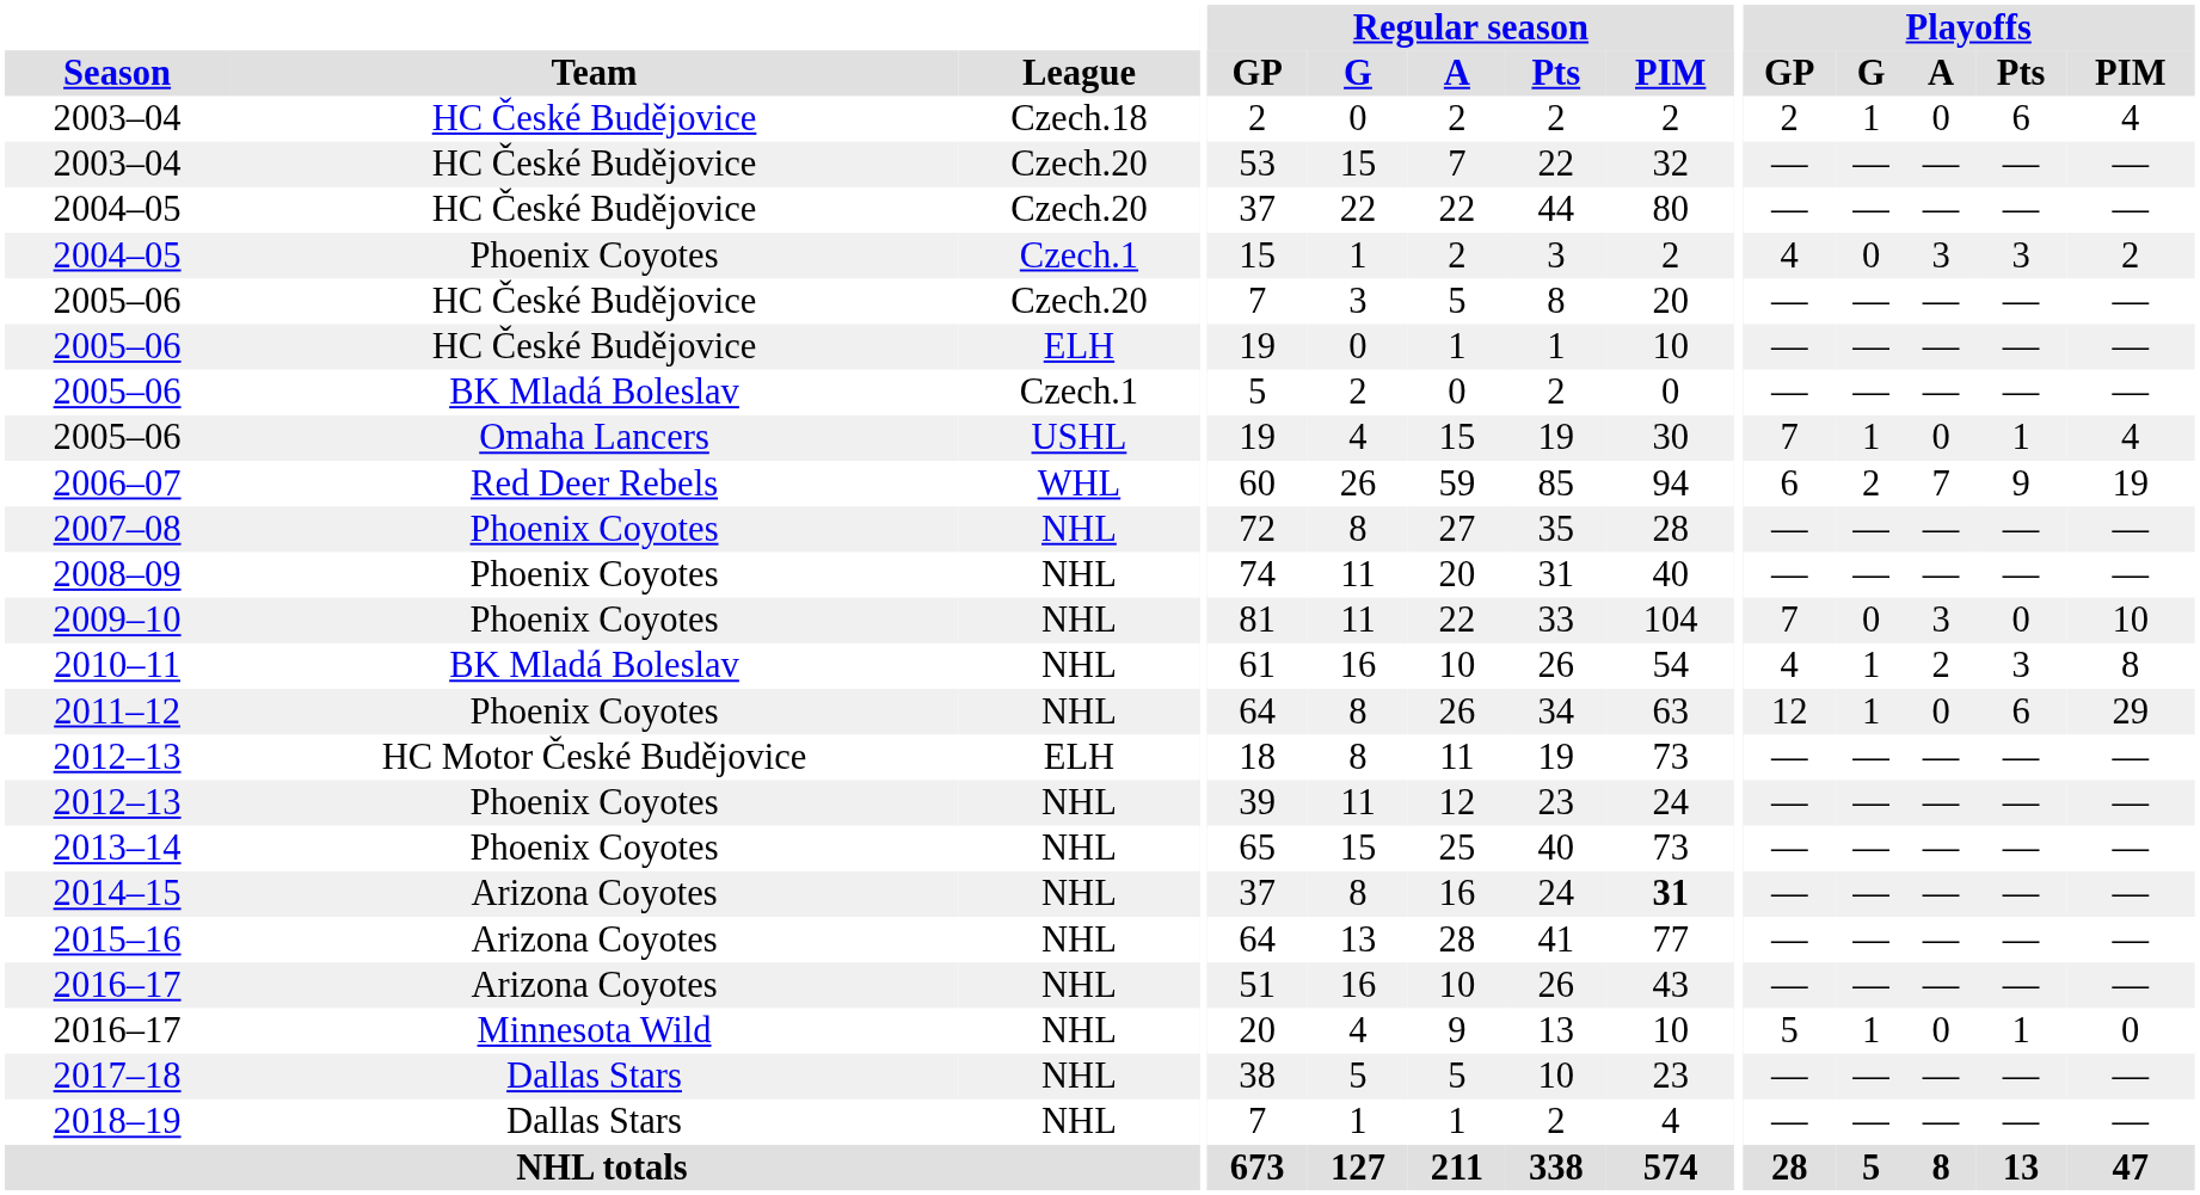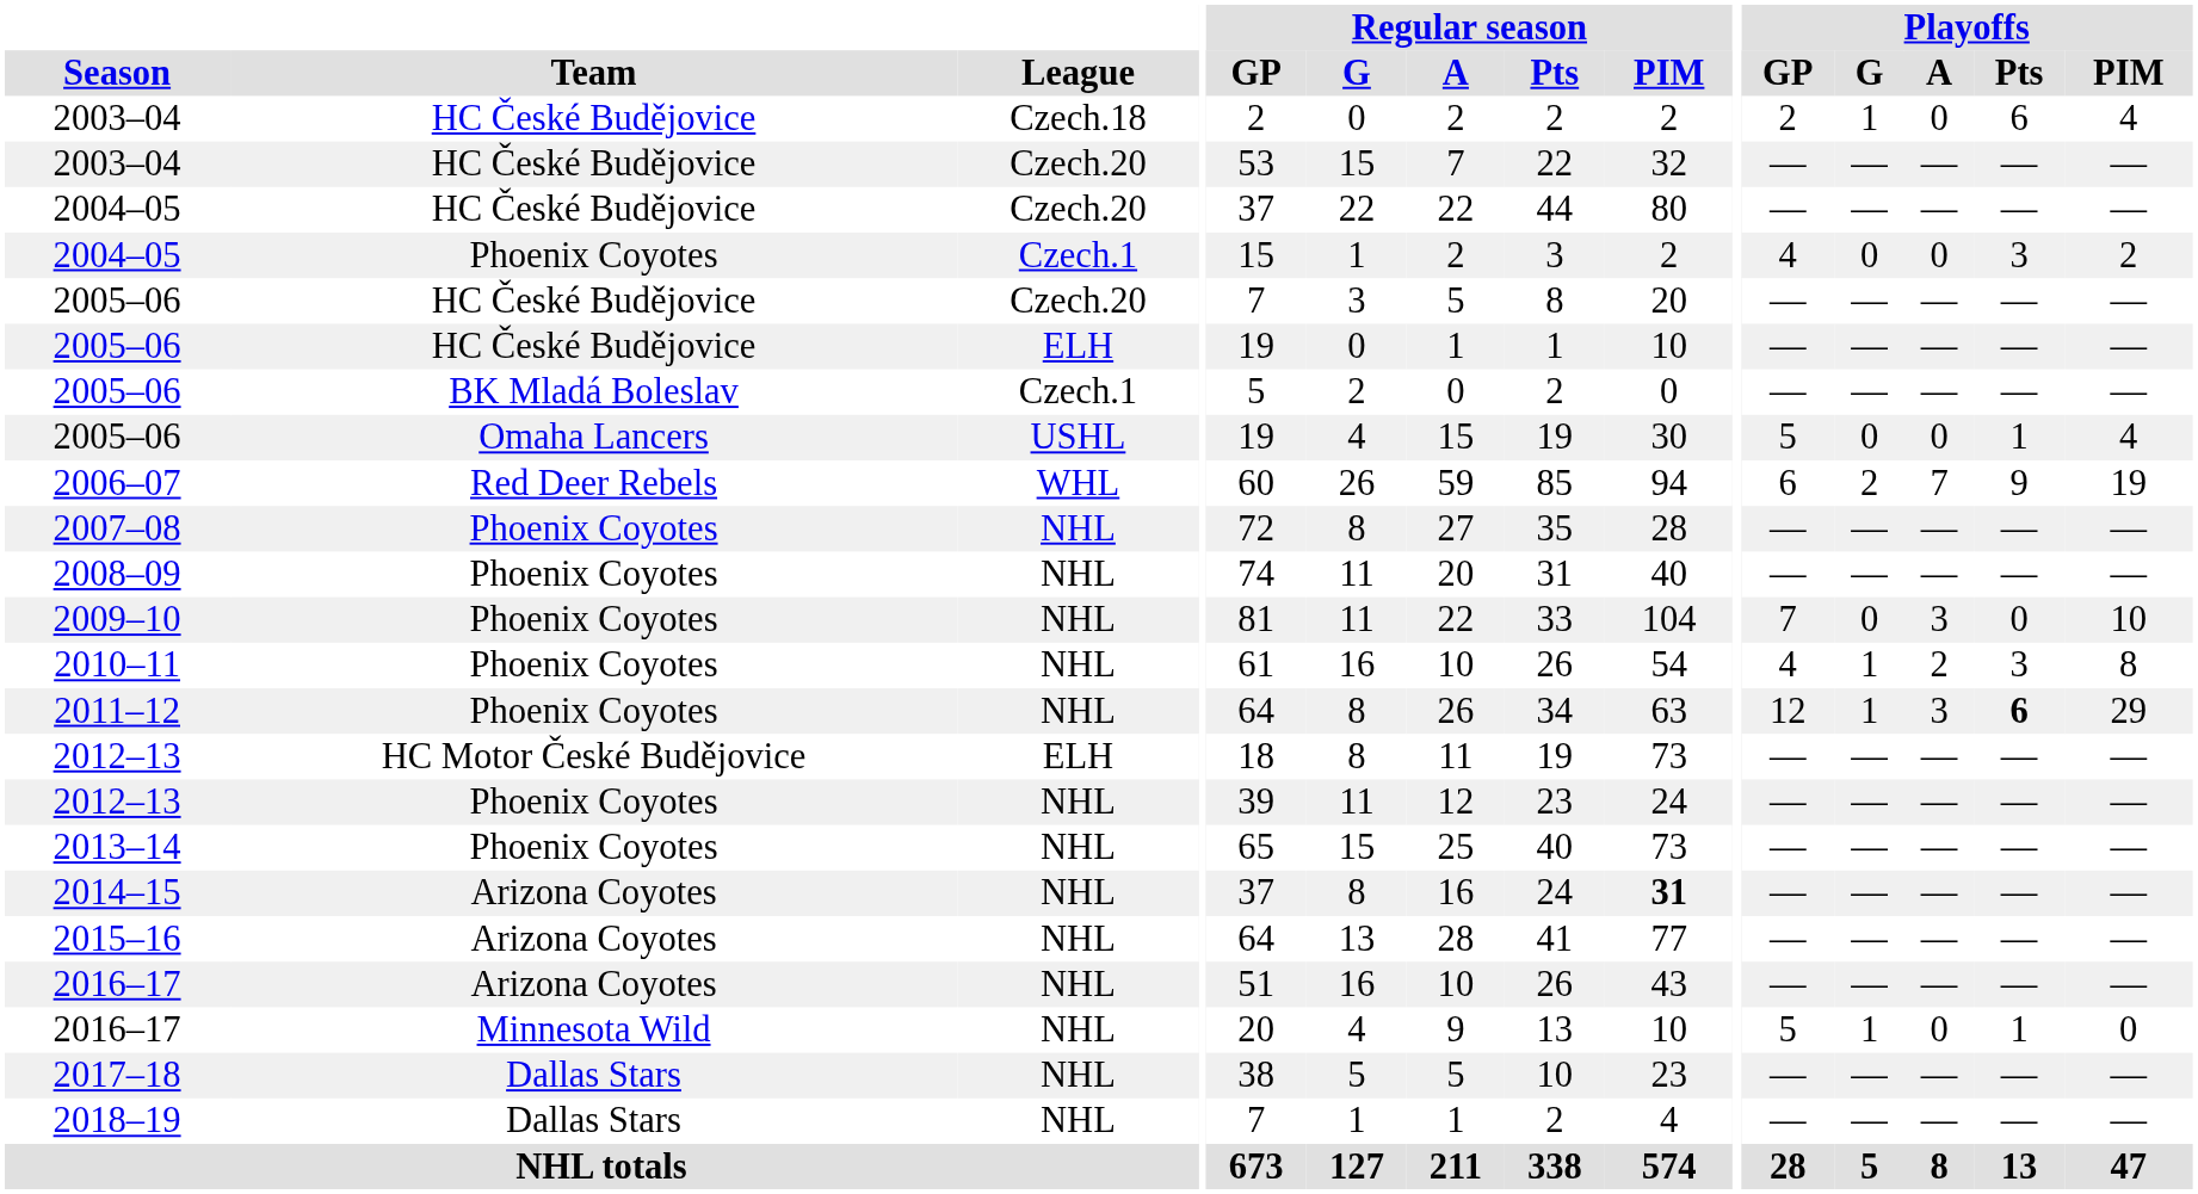2004–05 / Czech.1 | Playoffs / A: 3 -> 0
2005–06 / USHL | Playoffs / GP: 7 -> 5
2005–06 / USHL | Playoffs / G: 1 -> 0
2010–11 | Team: BK Mladá Boleslav -> Phoenix Coyotes
2011–12 | Playoffs / A: 0 -> 3
2011–12 | Playoffs / Pts: normal -> bold
